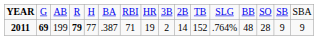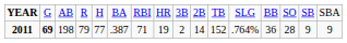2011 | column 3: 199 -> 198
2011 | column 4: bold -> normal
2011 | column 13: 48 -> 36
